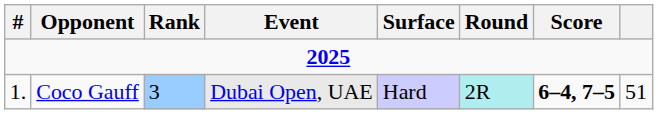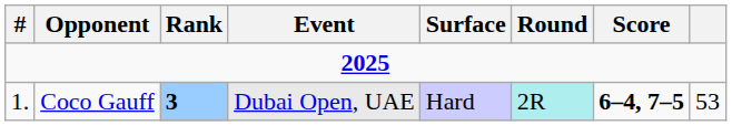Coco Gauff | Rank: normal -> bold
Coco Gauff | column 8: 51 -> 53
